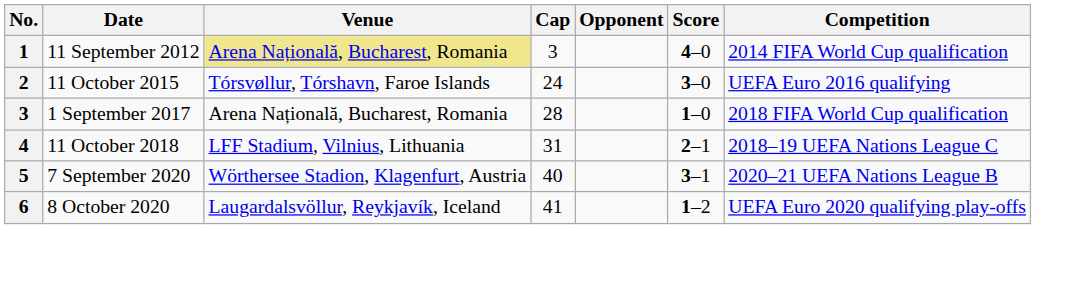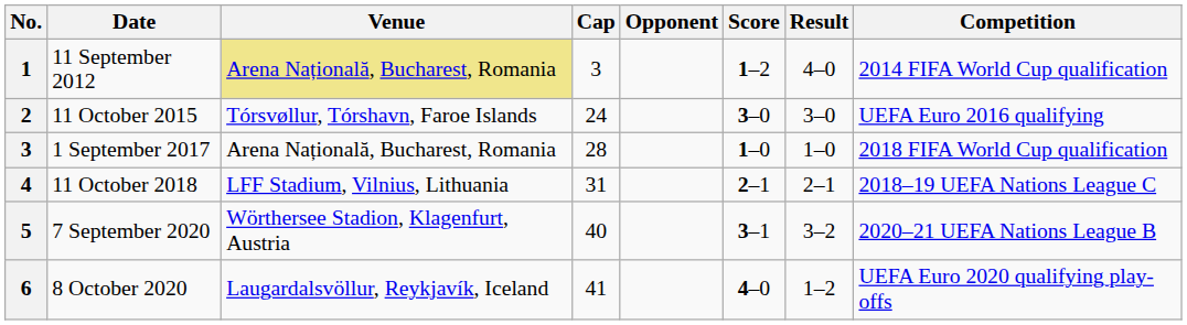+ column: Result | 4–0 | 3–0 | 1–0 | 2–1 | 3–2 | 1–2
11 September 2012 | Score: 4–0 -> 1–2
8 October 2020 | Score: 1–2 -> 4–0
